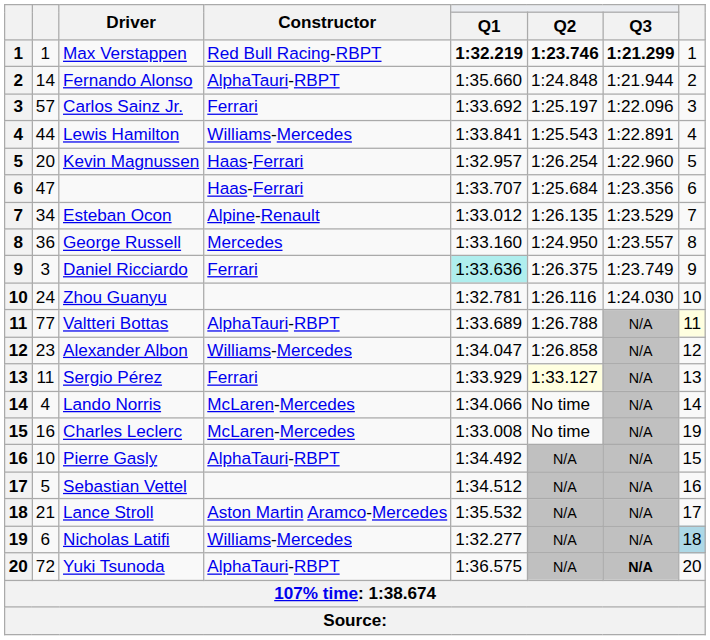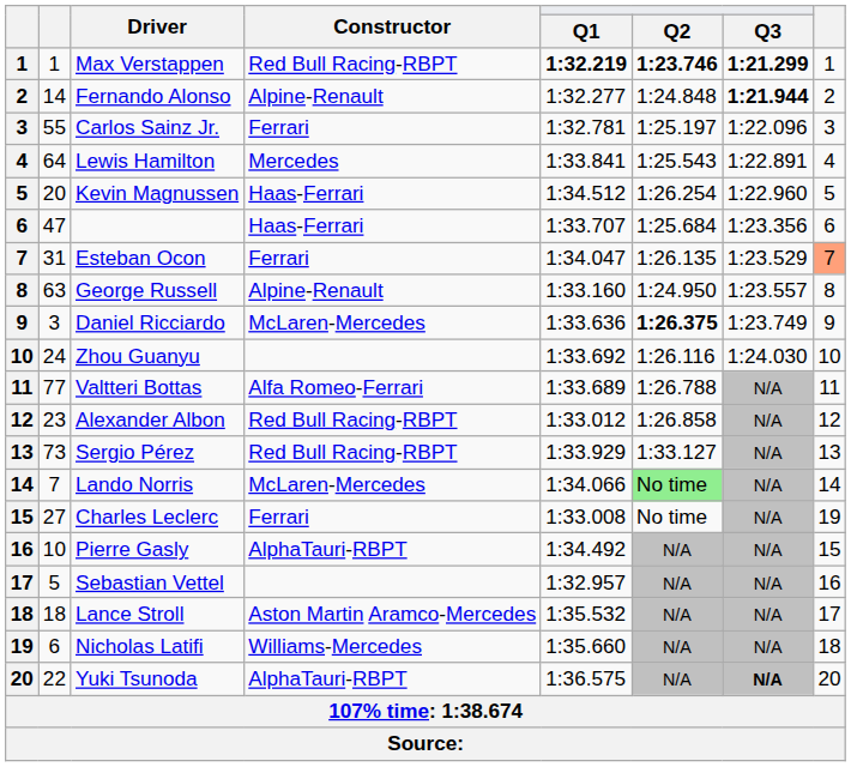Fernando Alonso | Constructor: AlphaTauri-RBPT -> Alpine-Renault
Fernando Alonso | Q1: 1:35.660 -> 1:32.277
Fernando Alonso | Q3: normal -> bold
Carlos Sainz Jr. | column 2: 57 -> 55
Carlos Sainz Jr. | Q1: 1:33.692 -> 1:32.781
Lewis Hamilton | column 2: 44 -> 64
Lewis Hamilton | Constructor: Williams-Mercedes -> Mercedes
Kevin Magnussen | Q1: 1:32.957 -> 1:34.512
Esteban Ocon | column 2: 34 -> 31
Esteban Ocon | Constructor: Alpine-Renault -> Ferrari
Esteban Ocon | Q1: 1:33.012 -> 1:34.047
Esteban Ocon | column 8: no background -> lightsalmon background
George Russell | column 2: 36 -> 63
George Russell | Constructor: Mercedes -> Alpine-Renault
Daniel Ricciardo | Constructor: Ferrari -> McLaren-Mercedes
Daniel Ricciardo | Q1: paleturquoise background -> no background
Daniel Ricciardo | Q2: normal -> bold
Zhou Guanyu | Q1: 1:32.781 -> 1:33.692
Valtteri Bottas | Constructor: AlphaTauri-RBPT -> Alfa Romeo-Ferrari
Valtteri Bottas | column 8: lightyellow background -> no background
Alexander Albon | Constructor: Williams-Mercedes -> Red Bull Racing-RBPT
Alexander Albon | Q1: 1:34.047 -> 1:33.012
Sergio Pérez | column 2: 11 -> 73
Sergio Pérez | Constructor: Ferrari -> Red Bull Racing-RBPT
Sergio Pérez | Q2: lightyellow background -> no background
Lando Norris | column 2: 4 -> 7
Lando Norris | Q2: no background -> lightgreen background
Charles Leclerc | column 2: 16 -> 27
Charles Leclerc | Constructor: McLaren-Mercedes -> Ferrari
Sebastian Vettel | Q1: 1:34.512 -> 1:32.957
Lance Stroll | column 2: 21 -> 18
Nicholas Latifi | Q1: 1:32.277 -> 1:35.660
Nicholas Latifi | column 8: lightblue background -> no background
Yuki Tsunoda | column 2: 72 -> 22
